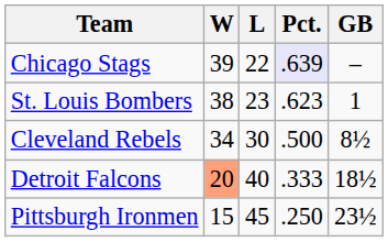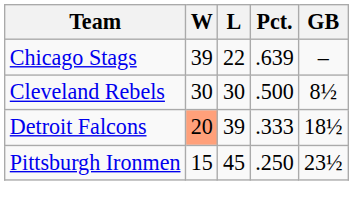Chicago Stags | Pct.: lavender background -> no background
- row: St. Louis Bombers | 38 | 23 | .623 | 1
Cleveland Rebels | W: 34 -> 30
Detroit Falcons | L: 40 -> 39
